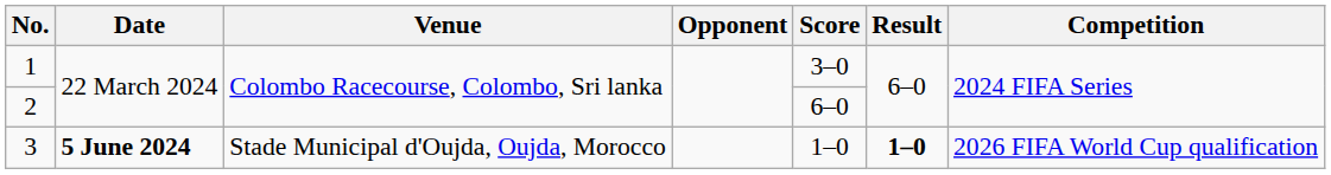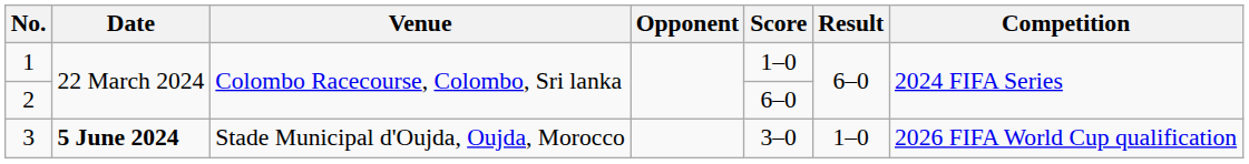1 | Score: 3–0 -> 1–0
3 | Score: 1–0 -> 3–0
3 | Result: bold -> normal
